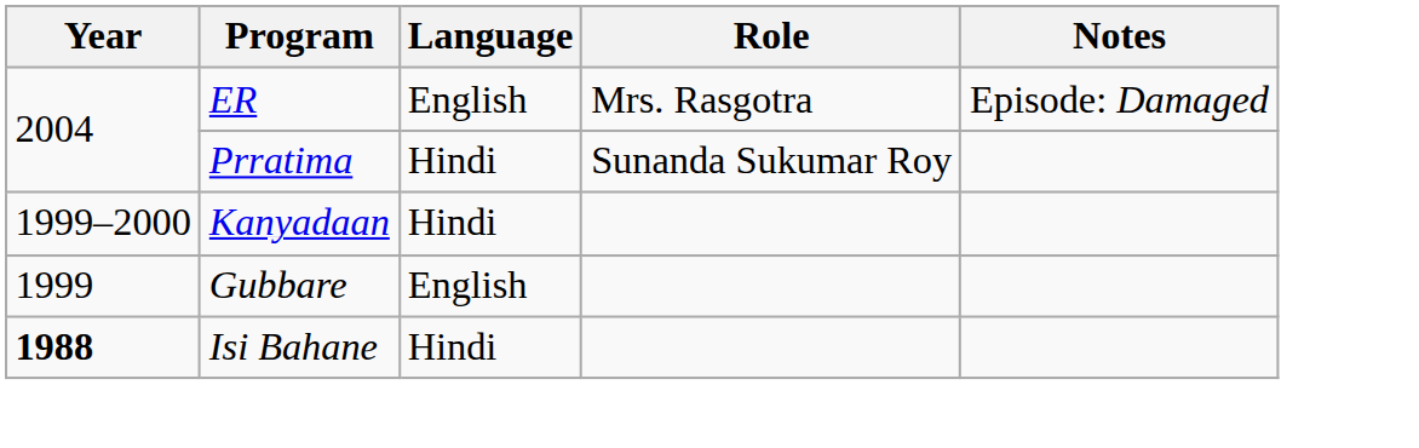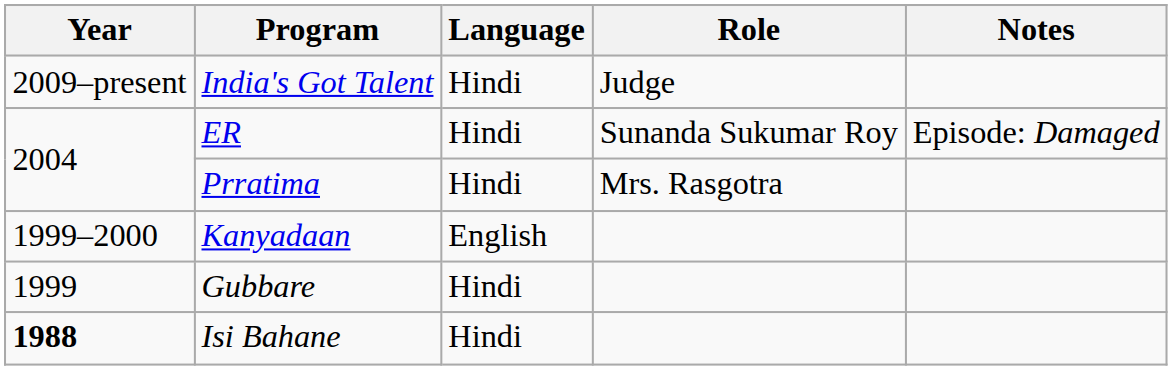+ row: 2009–present | India's Got Talent | Hindi | Judge
ER | Language: English -> Hindi
ER | Role: Mrs. Rasgotra -> Sunanda Sukumar Roy
Prratima | Role: Sunanda Sukumar Roy -> Mrs. Rasgotra
Kanyadaan | Language: Hindi -> English
Gubbare | Language: English -> Hindi
